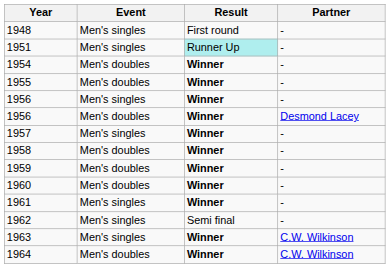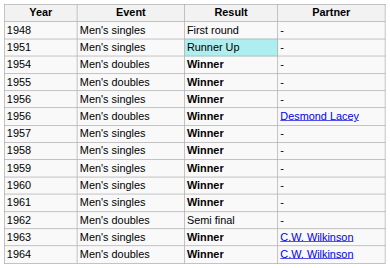1958 | Event: Men's doubles -> Men's singles
1959 | Event: Men's doubles -> Men's singles
1960 | Event: Men's doubles -> Men's singles
1962 | Event: Men's singles -> Men's doubles
